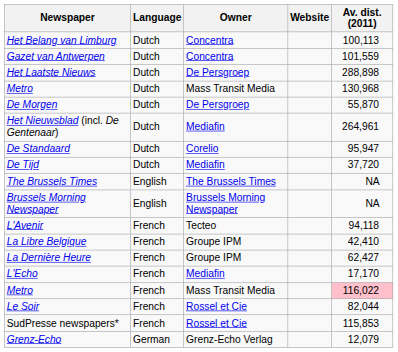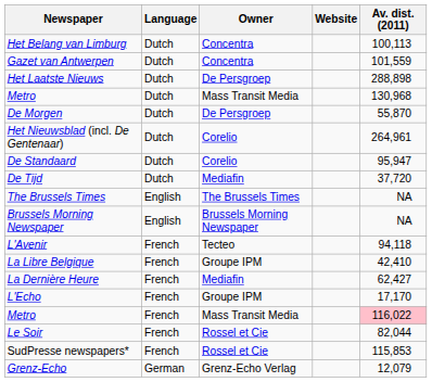Het Nieuwsblad (incl. De Gentenaar) | Owner: Mediafin -> Corelio
La Dernière Heure | Owner: Groupe IPM -> Mediafin
L'Echo | Owner: Mediafin -> Groupe IPM
